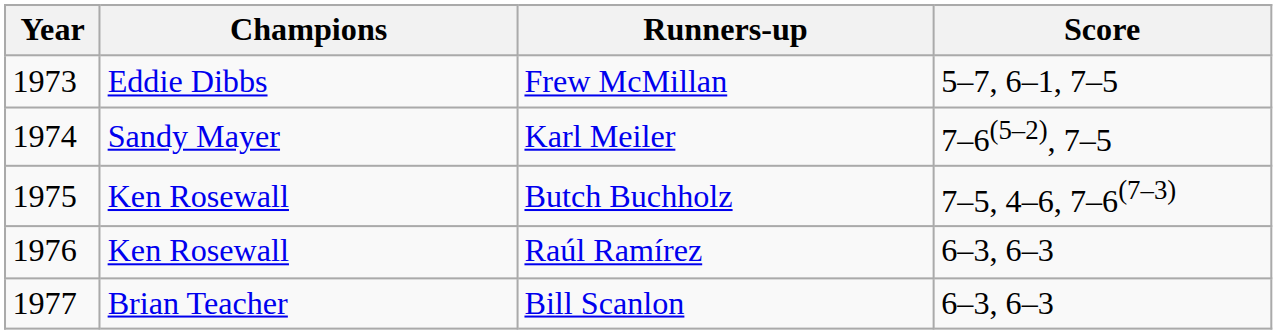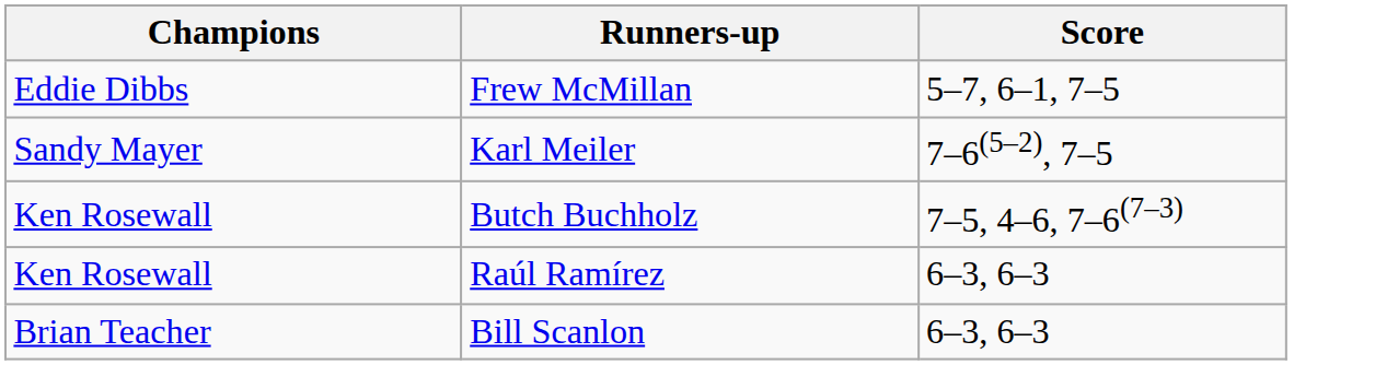- column: Year | 1973 | 1974 | 1975 | 1976 | 1977
